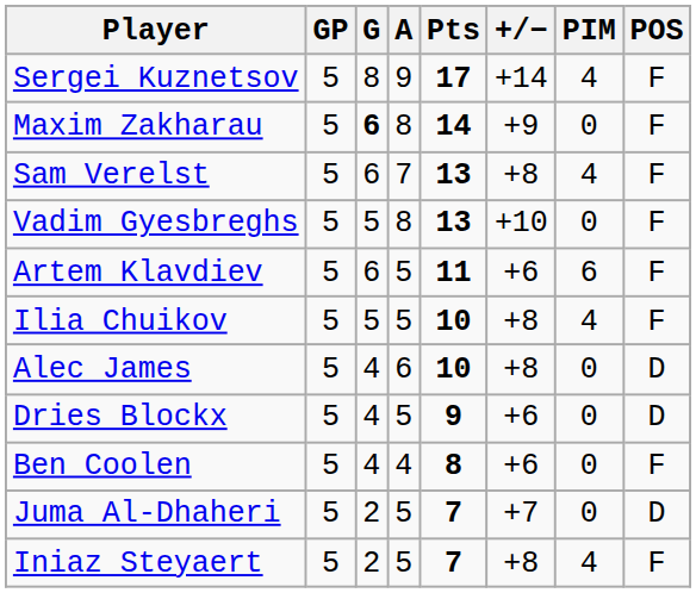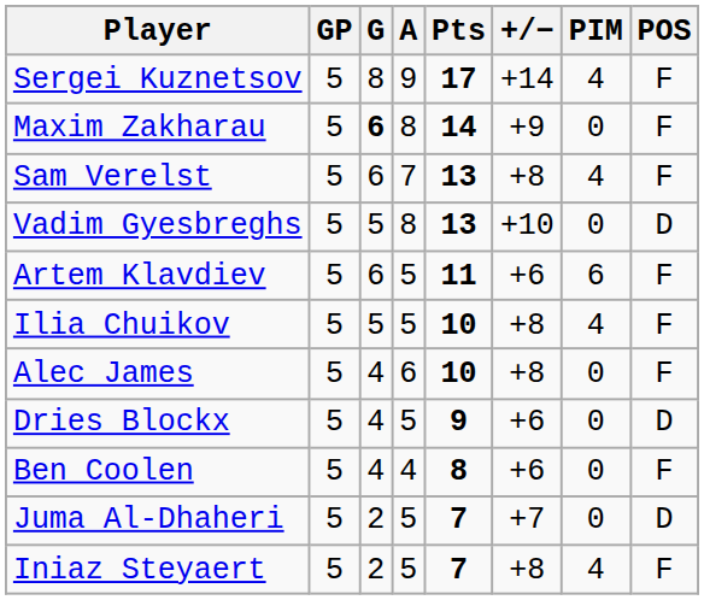Vadim Gyesbreghs | POS: F -> D
Alec James | POS: D -> F
